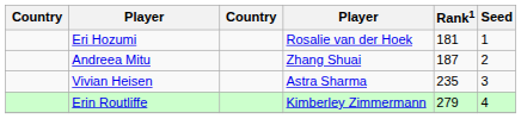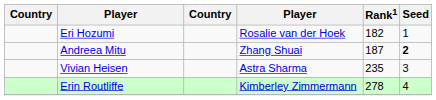Eri Hozumi | Rank1: 181 -> 182
Andreea Mitu | Seed: normal -> bold
Erin Routliffe | Rank1: 279 -> 278
